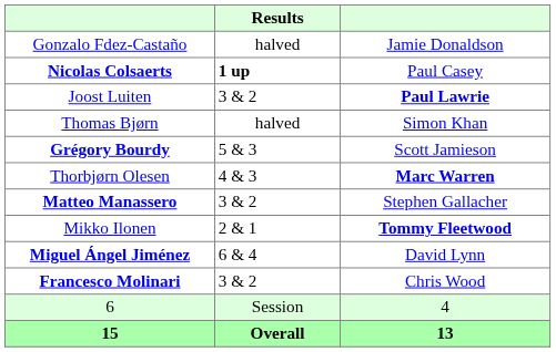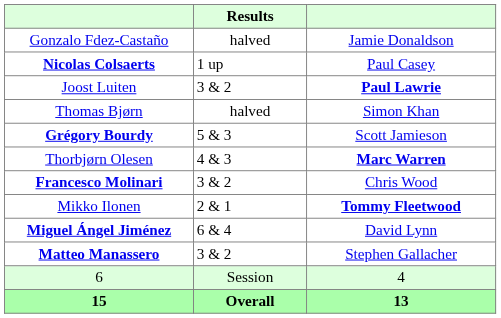Nicolas Colsaerts | Results: bold -> normal
rows swapped: Matteo Manassero <-> Francesco Molinari
